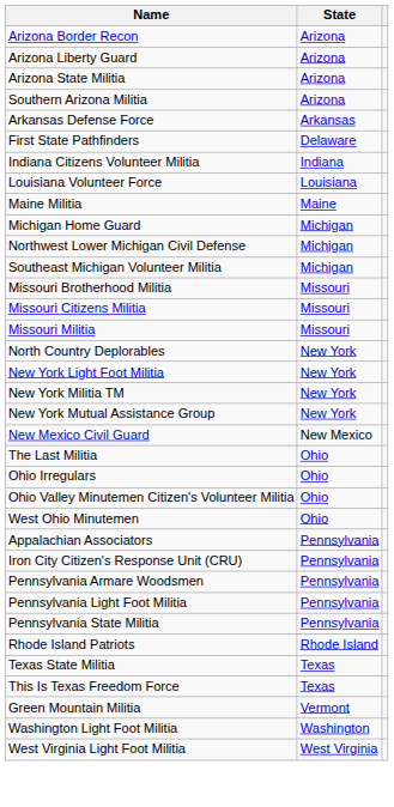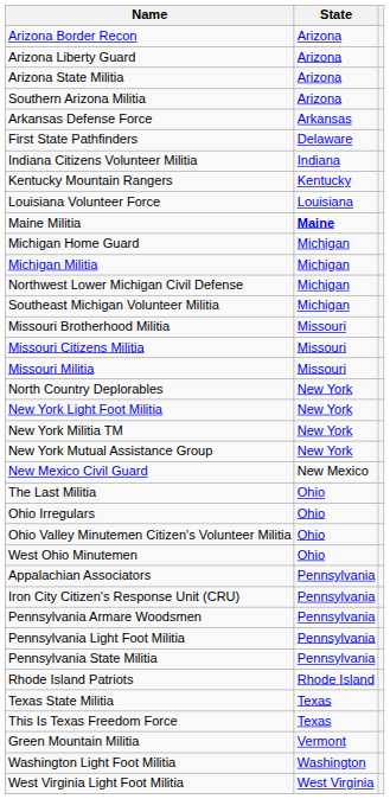+ row: Kentucky Mountain Rangers | Kentucky
Maine Militia | State: normal -> bold
+ row: Michigan Militia | Michigan
